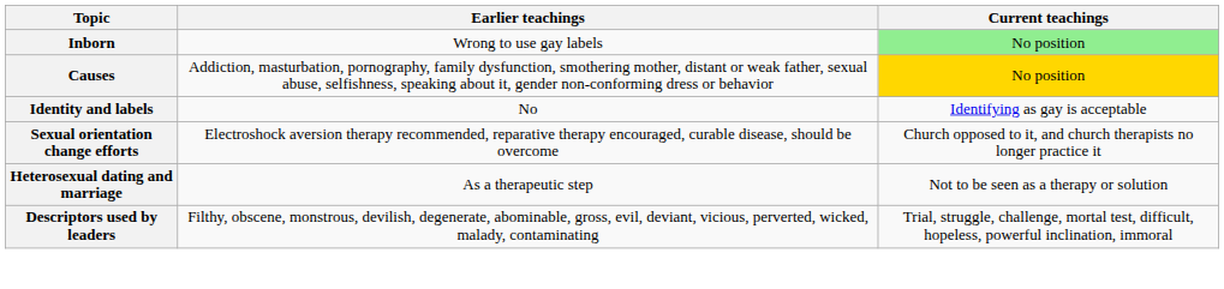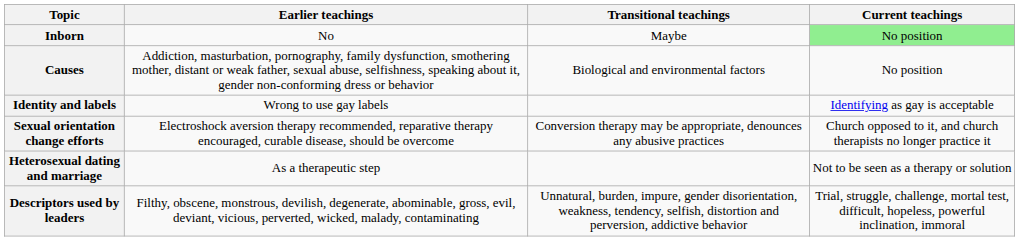+ column: Transitional teachings | Maybe | Biological and environmental factors | Conversion therapy may be appropriate, denounces any abusive practices | Unnatural, burden, impure, gender disorientation, weakness, tendency, selfish, distortion and perversion, addictive behavior
Inborn | Earlier teachings: Wrong to use gay labels -> No
Causes | Current teachings: gold background -> no background
Identity and labels | Earlier teachings: No -> Wrong to use gay labels
